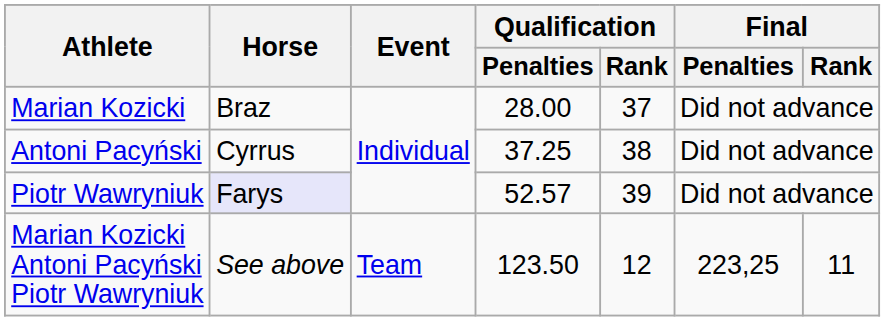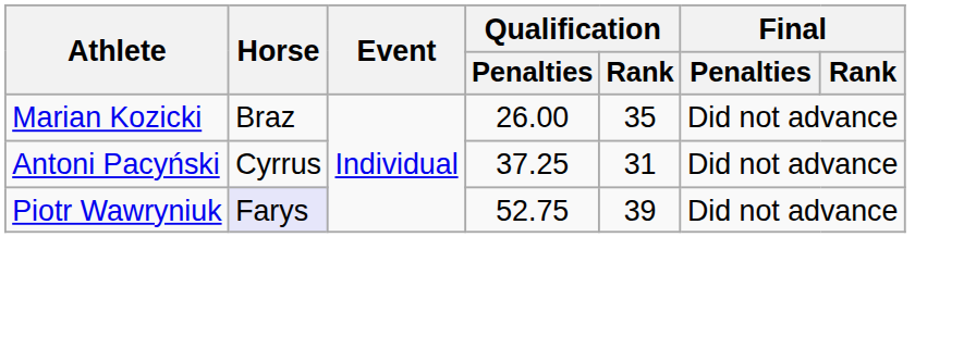Marian Kozicki | Qualification / Penalties: 28.00 -> 26.00
Marian Kozicki | Qualification / Rank: 37 -> 35
Antoni Pacyński | Qualification / Rank: 38 -> 31
Piotr Wawryniuk | Qualification / Penalties: 52.57 -> 52.75
- row: Marian Kozicki Antoni Pacyński Piotr Wawryniuk | See above | Team | 123.50 | 12 | 223,25 | 11
